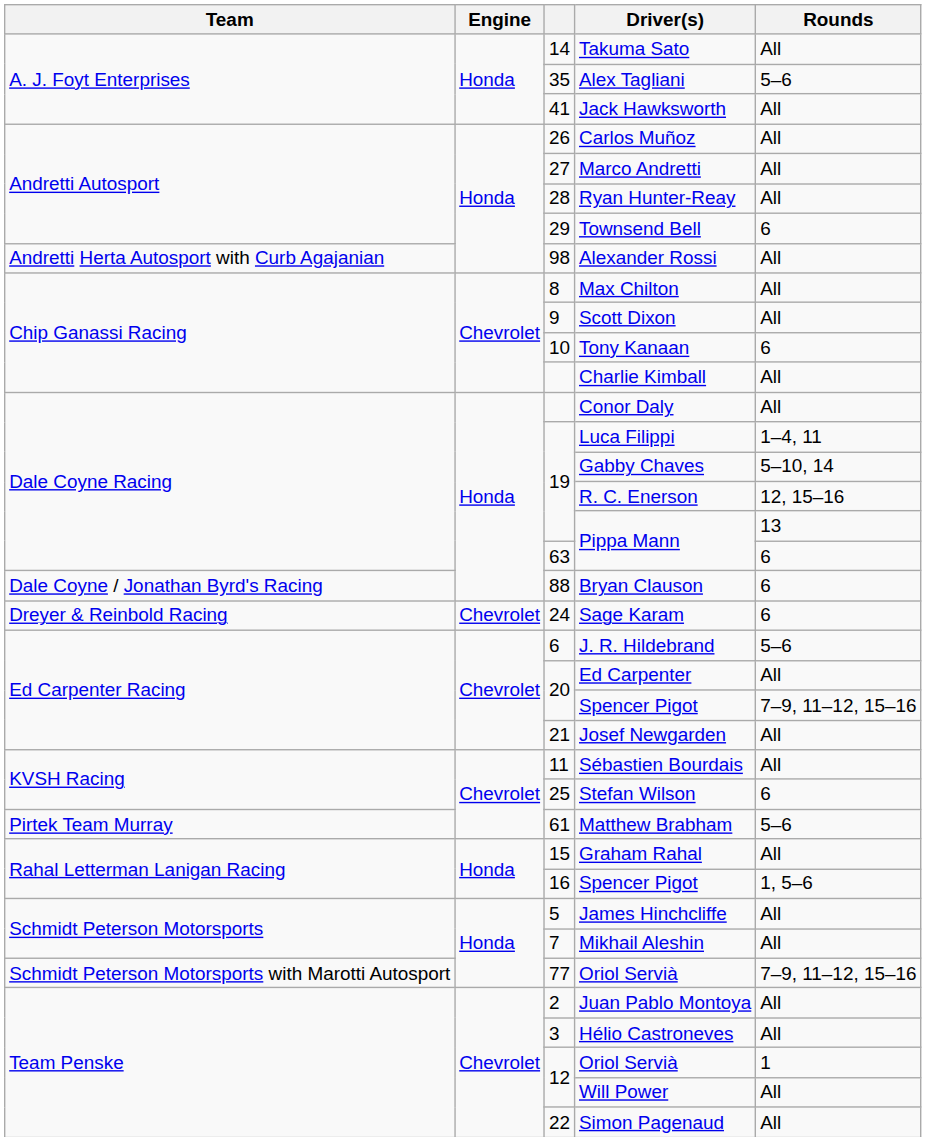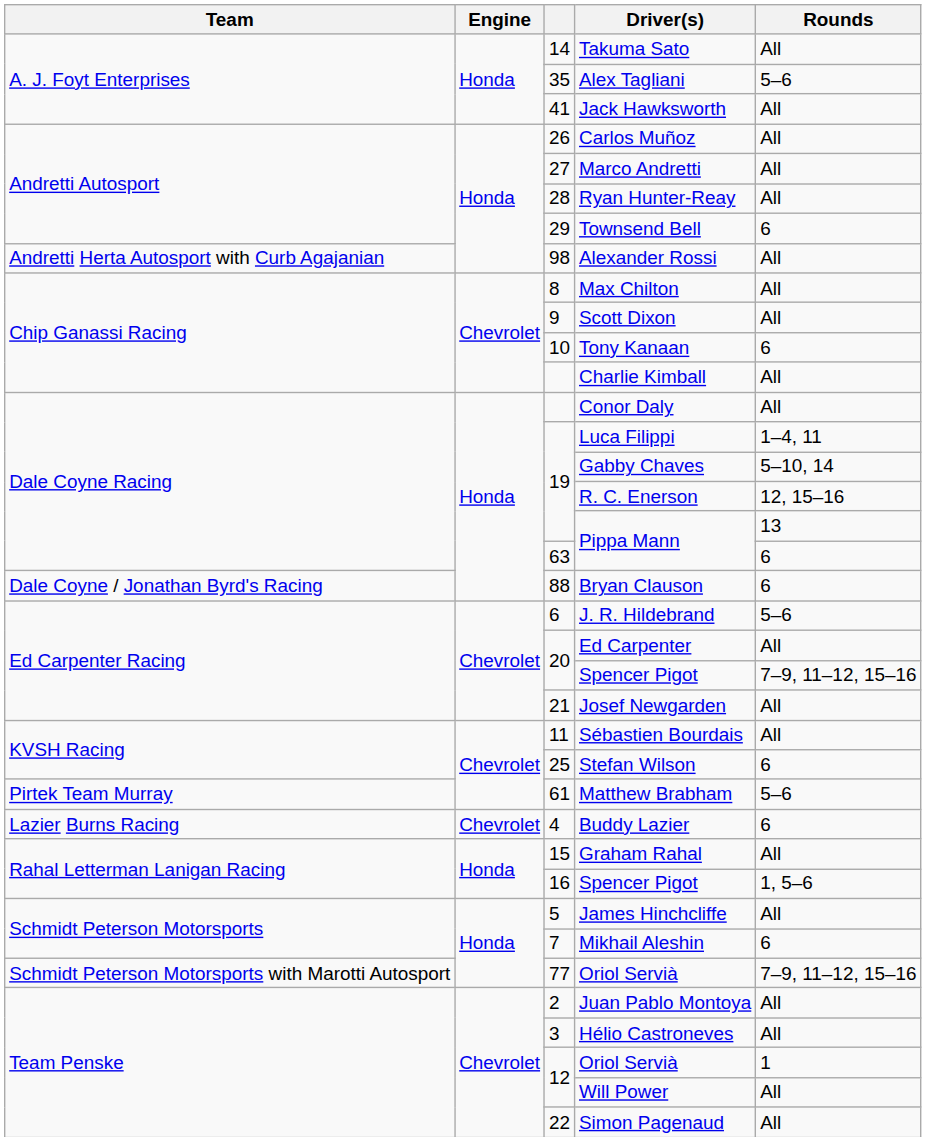- row: Dreyer & Reinbold Racing | Chevrolet | 24 | Sage Karam | 6
+ row: Lazier Burns Racing | Chevrolet | 4 | Buddy Lazier | 6
Mikhail Aleshin | Rounds: All -> 6
